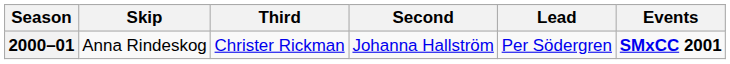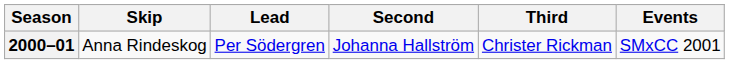columns swapped: Third <-> Lead
2000–01 | Events: bold -> normal
